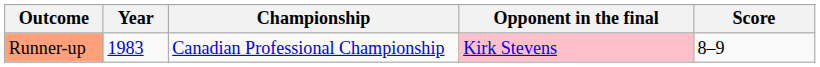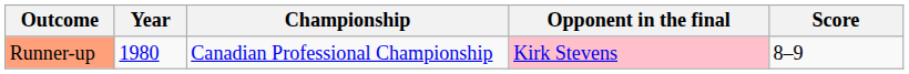Runner-up | Year: 1983 -> 1980
